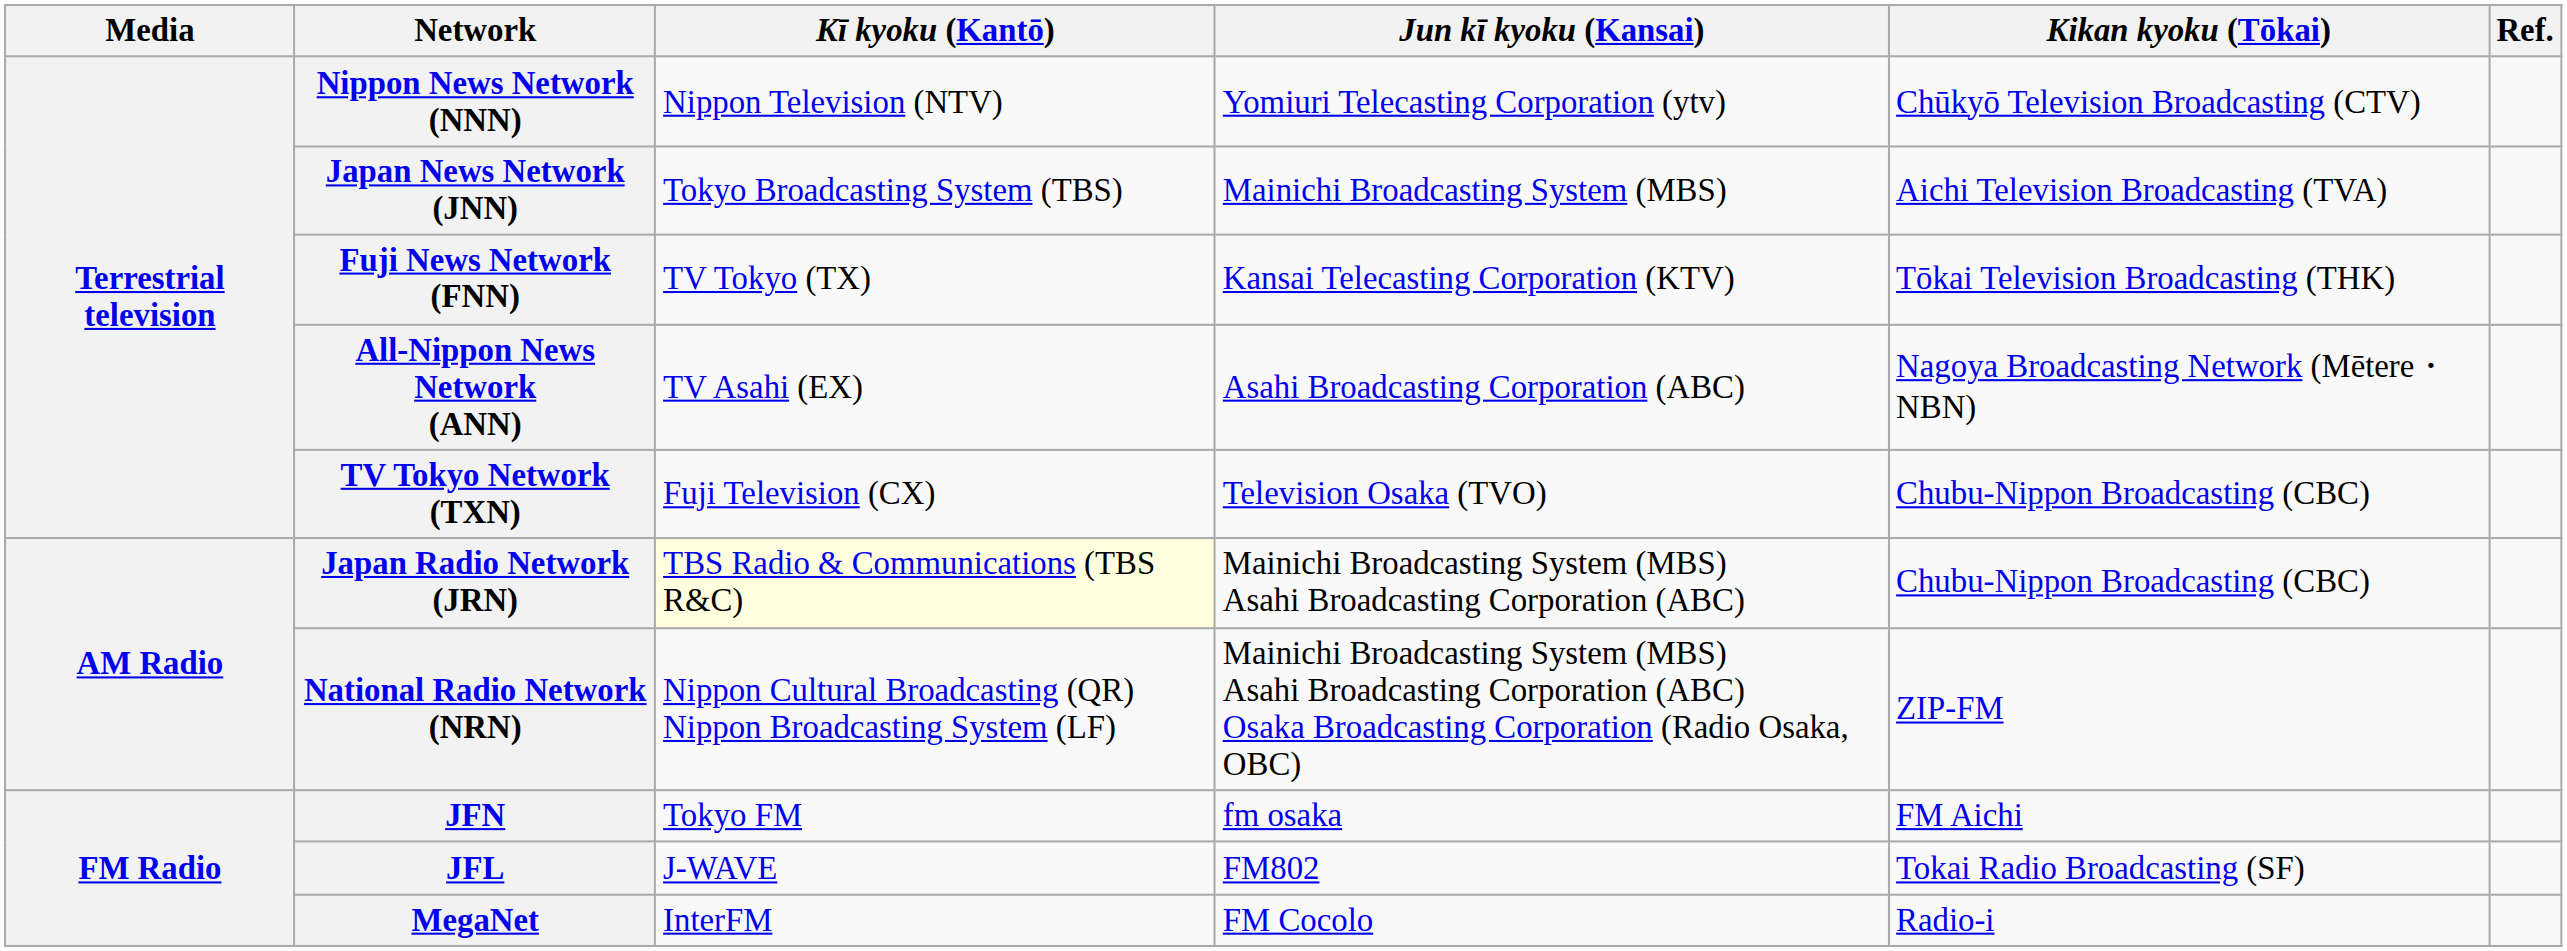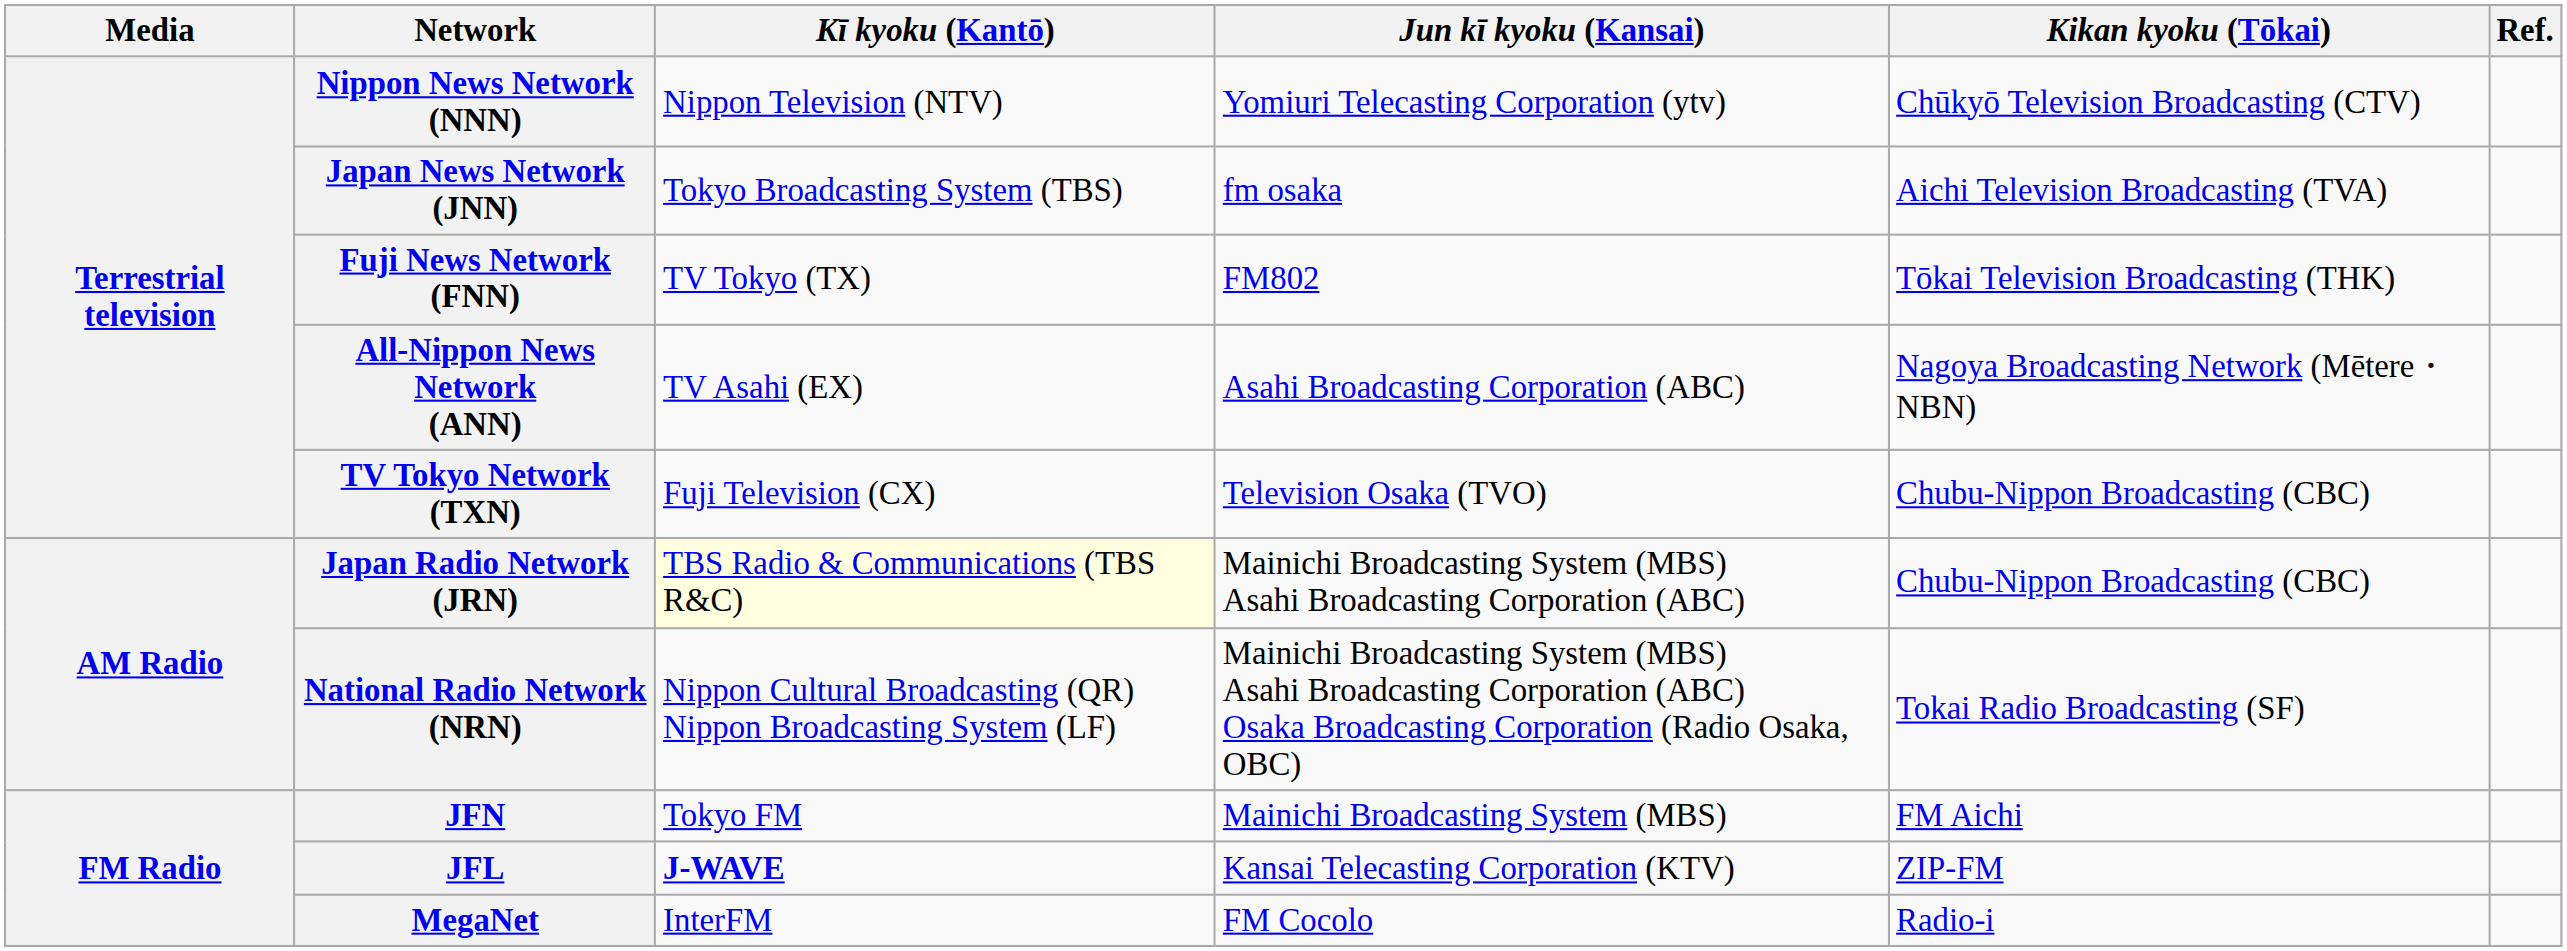Japan News Network (JNN) | Jun kī kyoku (Kansai): Mainichi Broadcasting System (MBS) -> fm osaka
Fuji News Network (FNN) | Jun kī kyoku (Kansai): Kansai Telecasting Corporation (KTV) -> FM802
National Radio Network (NRN) | Kikan kyoku (Tōkai): ZIP-FM -> Tokai Radio Broadcasting (SF)
JFN | Jun kī kyoku (Kansai): fm osaka -> Mainichi Broadcasting System (MBS)
JFL | Kī kyoku (Kantō): normal -> bold
JFL | Jun kī kyoku (Kansai): FM802 -> Kansai Telecasting Corporation (KTV)
JFL | Kikan kyoku (Tōkai): Tokai Radio Broadcasting (SF) -> ZIP-FM
